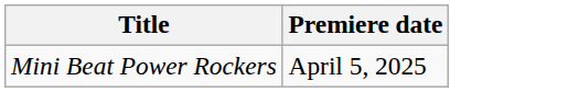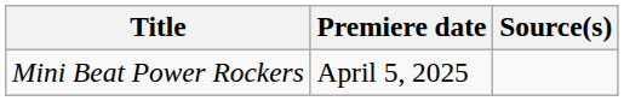+ column: Source(s)
